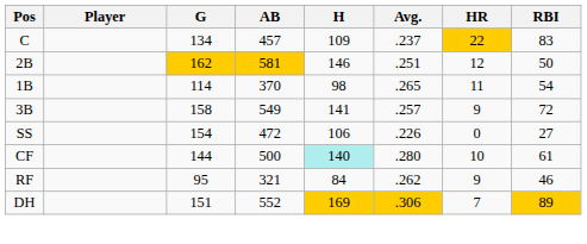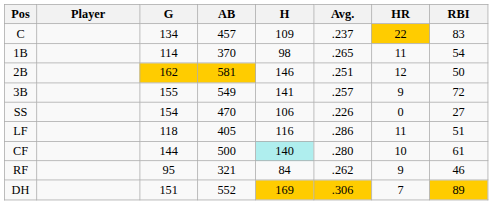rows swapped: 1B <-> 2B
3B | G: 158 -> 155
SS | AB: 472 -> 470
+ row: LF | 118 | 405 | 116 | .286 | 11 | 51
